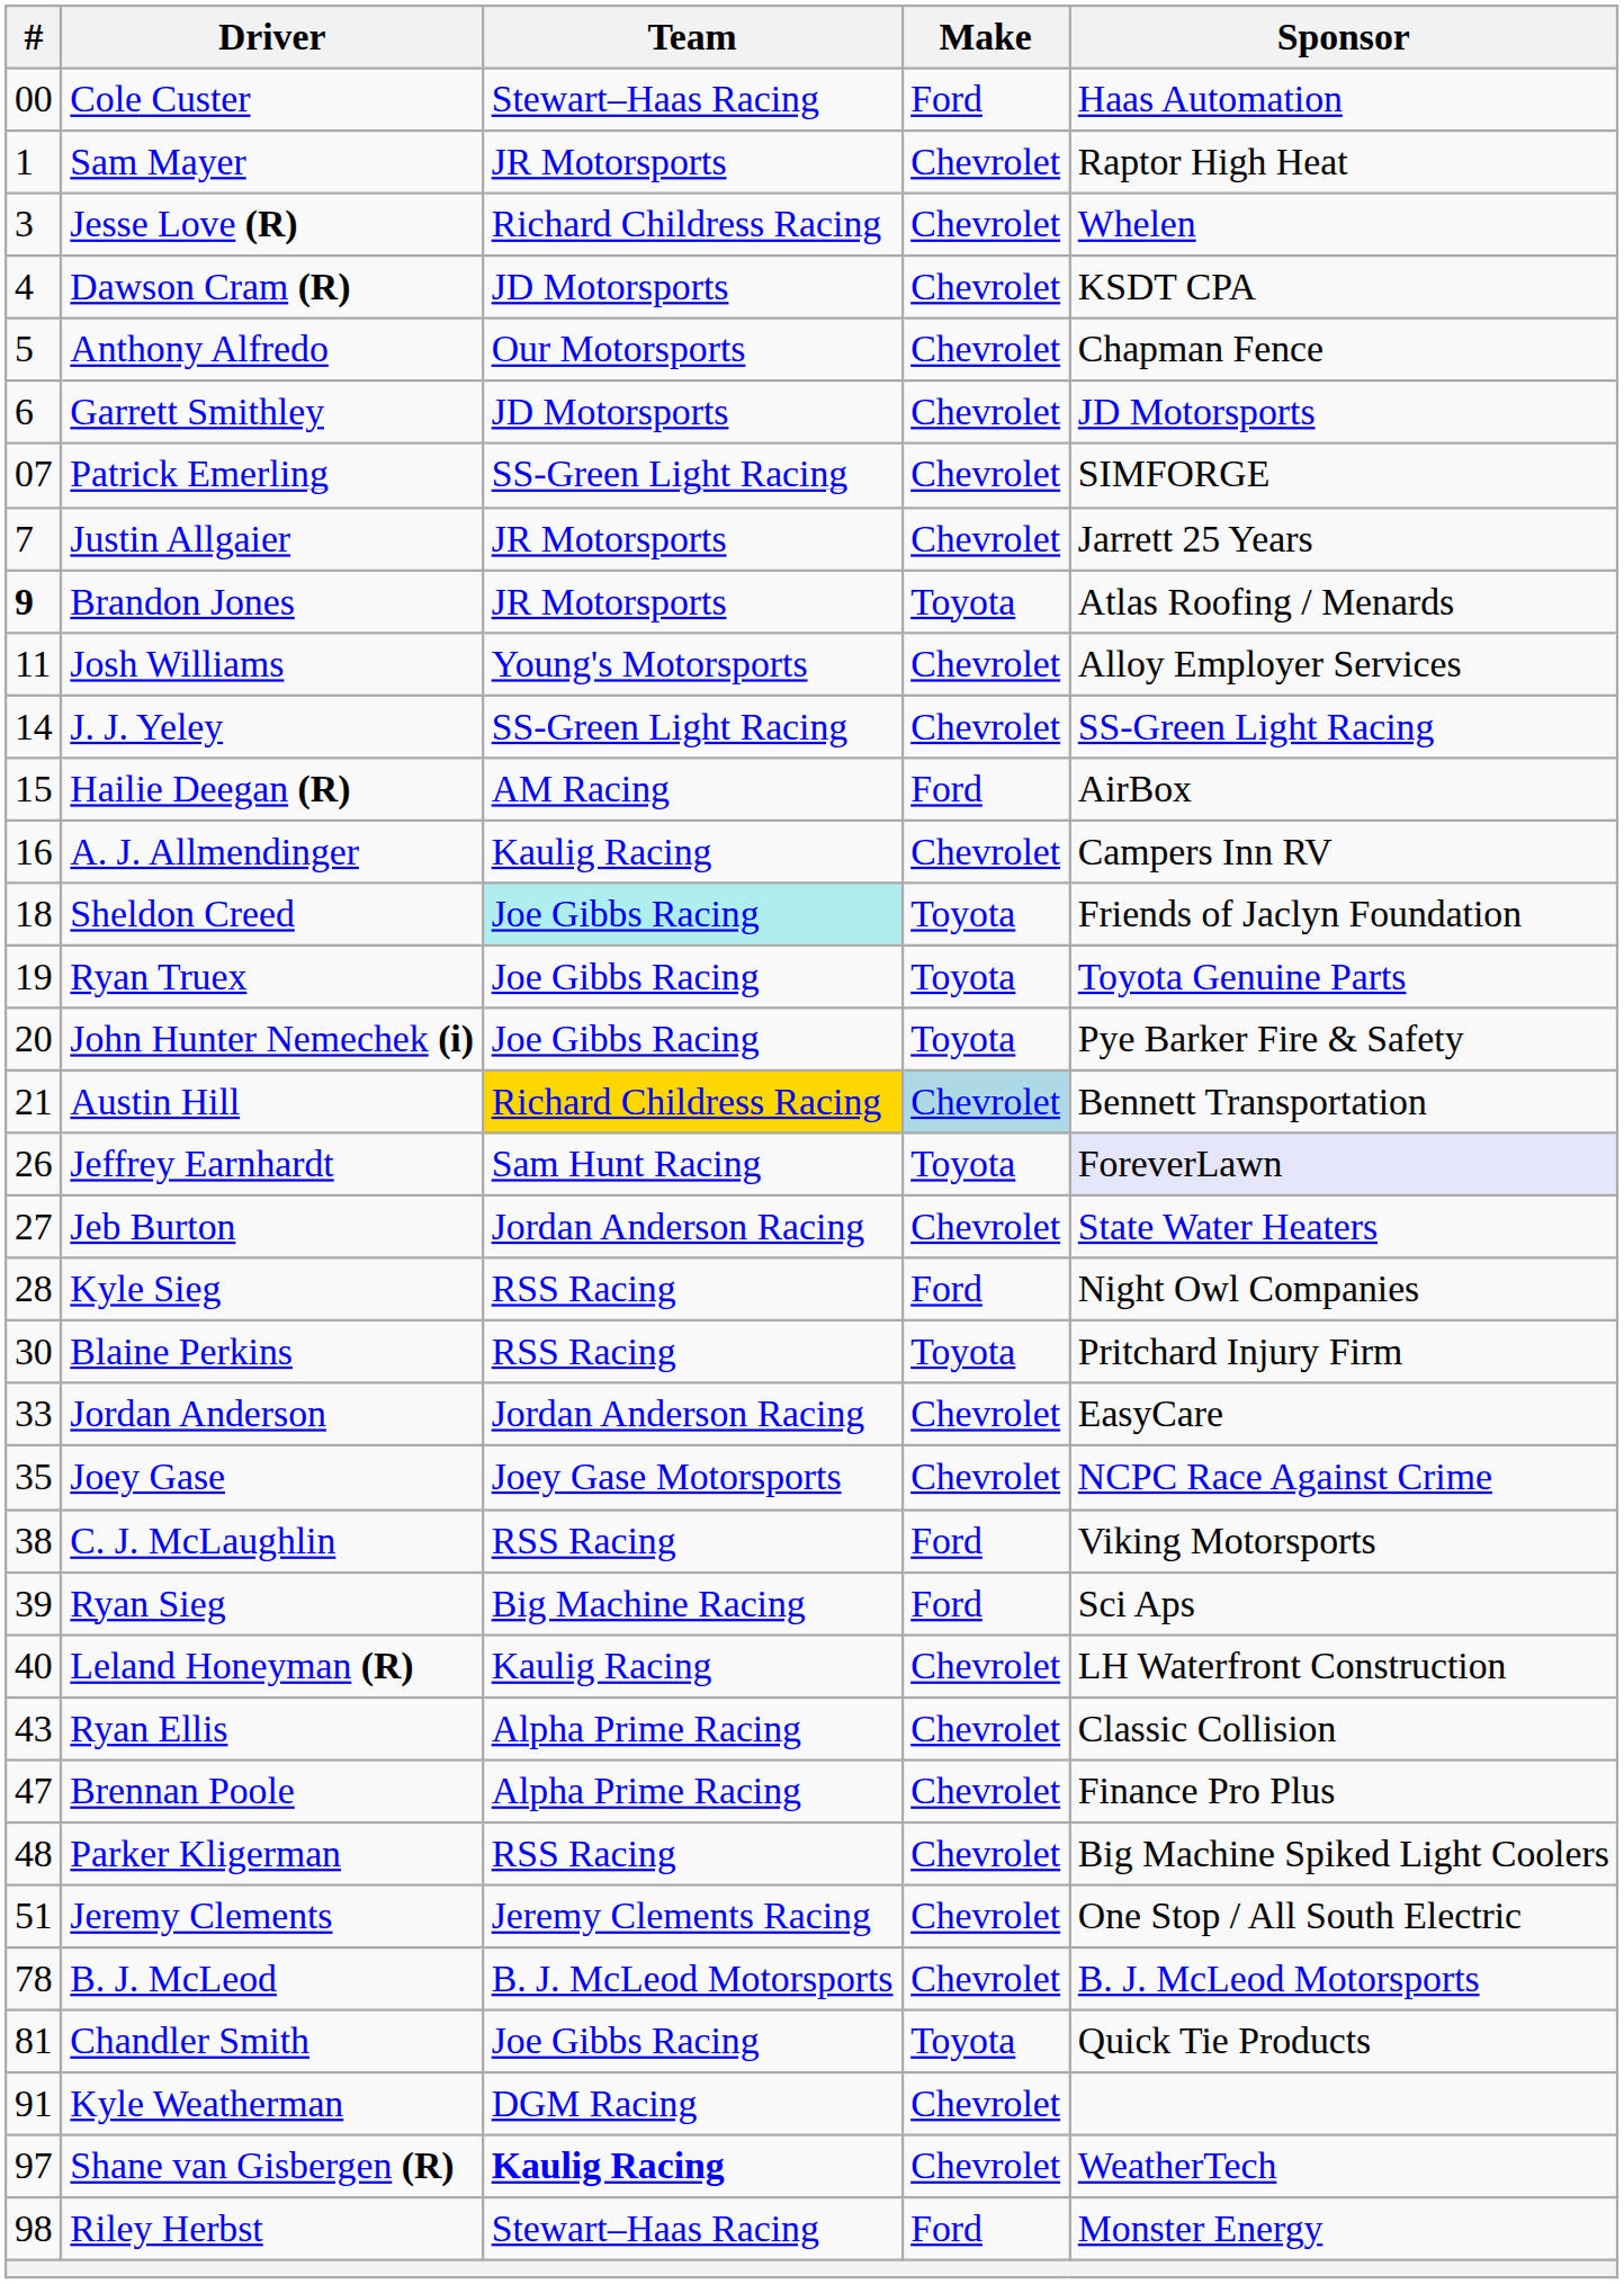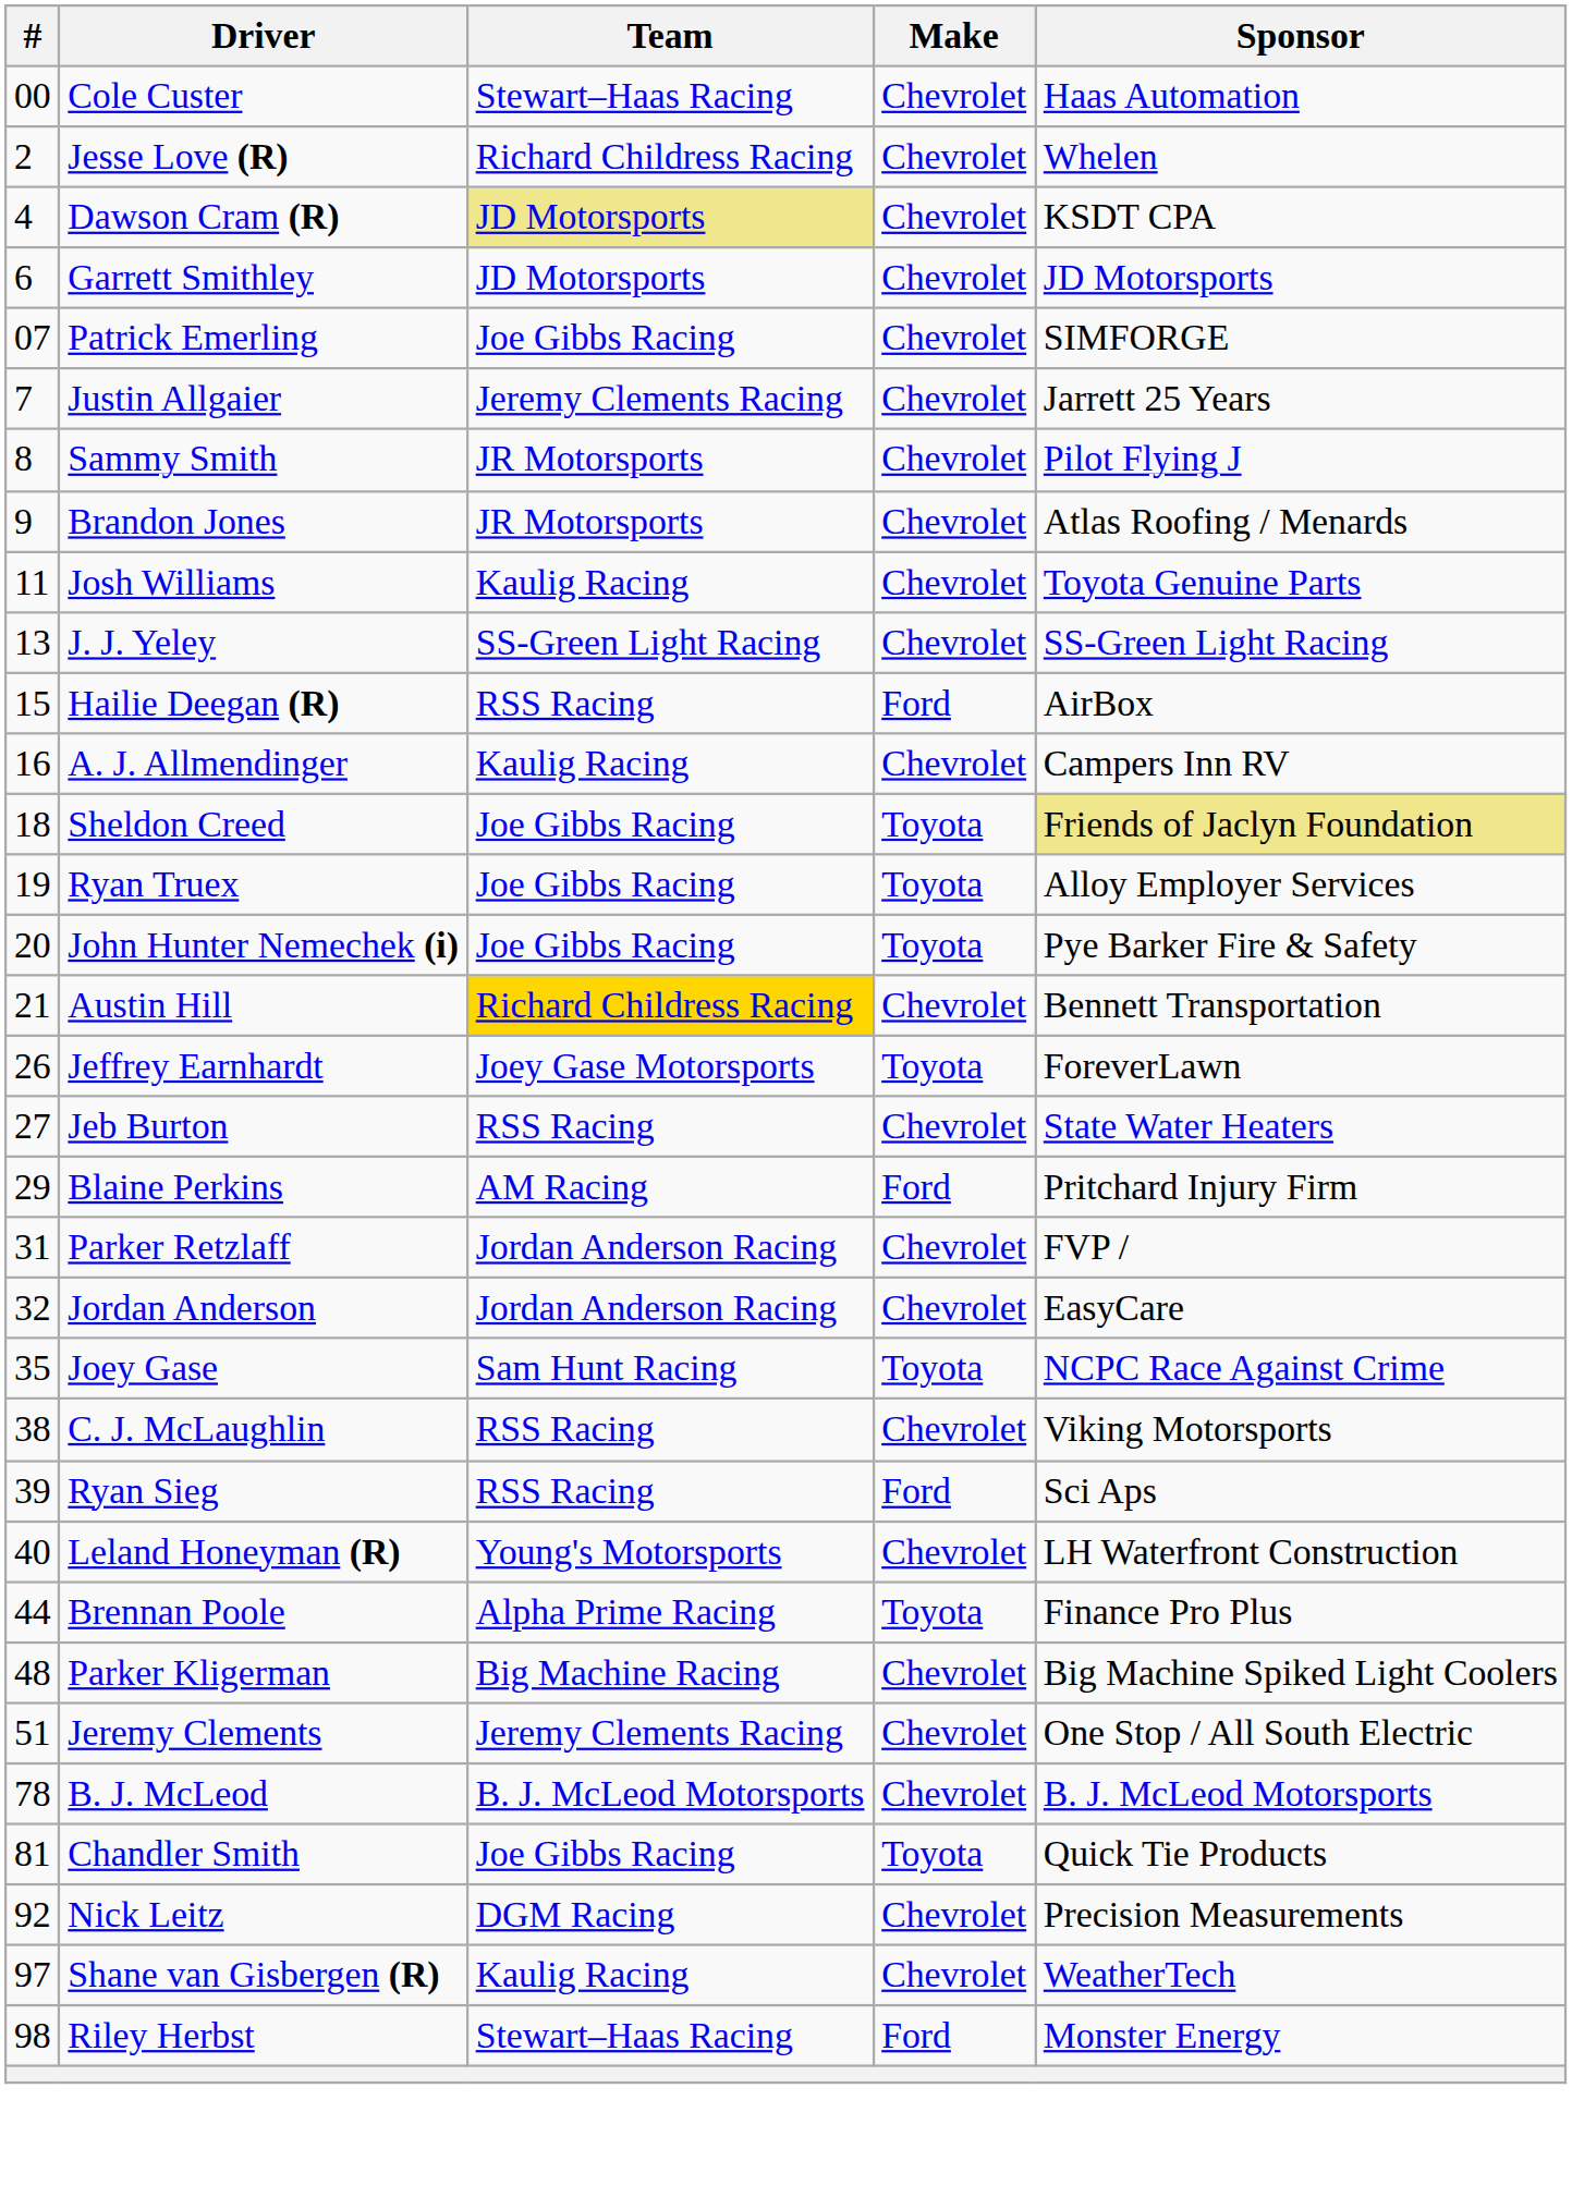Cole Custer | Make: Ford -> Chevrolet
- row: 1 | Sam Mayer | JR Motorsports | Chevrolet | Raptor High Heat
Jesse Love (R) | #: 3 -> 2
Dawson Cram (R) | Team: no background -> khaki background
- row: 5 | Anthony Alfredo | Our Motorsports | Chevrolet | Chapman Fence
Patrick Emerling | Team: SS-Green Light Racing -> Joe Gibbs Racing
Justin Allgaier | Team: JR Motorsports -> Jeremy Clements Racing
+ row: 8 | Sammy Smith | JR Motorsports | Chevrolet | Pilot Flying J
Brandon Jones | #: bold -> normal
Brandon Jones | Make: Toyota -> Chevrolet
Josh Williams | Team: Young's Motorsports -> Kaulig Racing
Josh Williams | Sponsor: Alloy Employer Services -> Toyota Genuine Parts
J. J. Yeley | #: 14 -> 13
Hailie Deegan (R) | Team: AM Racing -> RSS Racing
Sheldon Creed | Team: paleturquoise background -> no background
Sheldon Creed | Sponsor: no background -> khaki background
Ryan Truex | Sponsor: Toyota Genuine Parts -> Alloy Employer Services
Austin Hill | Make: lightblue background -> no background
Jeffrey Earnhardt | Team: Sam Hunt Racing -> Joey Gase Motorsports
Jeffrey Earnhardt | Sponsor: lavender background -> no background
Jeb Burton | Team: Jordan Anderson Racing -> RSS Racing
- row: 28 | Kyle Sieg | RSS Racing | Ford | Night Owl Companies
Blaine Perkins | #: 30 -> 29
Blaine Perkins | Team: RSS Racing -> AM Racing
Blaine Perkins | Make: Toyota -> Ford
+ row: 31 | Parker Retzlaff | Jordan Anderson Racing | Chevrolet | FVP /
Jordan Anderson | #: 33 -> 32
Joey Gase | Team: Joey Gase Motorsports -> Sam Hunt Racing
Joey Gase | Make: Chevrolet -> Toyota
C. J. McLaughlin | Make: Ford -> Chevrolet
Ryan Sieg | Team: Big Machine Racing -> RSS Racing
Leland Honeyman (R) | Team: Kaulig Racing -> Young's Motorsports
- row: 43 | Ryan Ellis | Alpha Prime Racing | Chevrolet | Classic Collision
Brennan Poole | #: 47 -> 44
Brennan Poole | Make: Chevrolet -> Toyota
Parker Kligerman | Team: RSS Racing -> Big Machine Racing
- row: 91 | Kyle Weatherman | DGM Racing | Chevrolet
+ row: 92 | Nick Leitz | DGM Racing | Chevrolet | Precision Measurements
Shane van Gisbergen (R) | Team: bold -> normal
